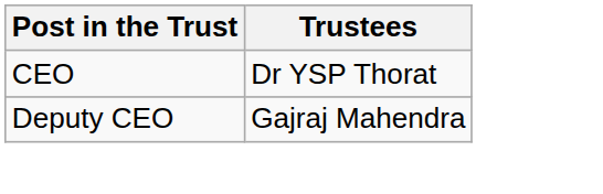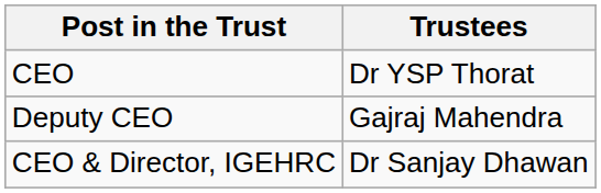+ row: CEO & Director, IGEHRC | Dr Sanjay Dhawan
